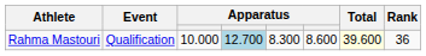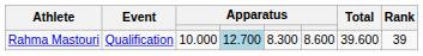Rahma Mastouri | Total: lightyellow background -> no background
Rahma Mastouri | Rank: 36 -> 39
